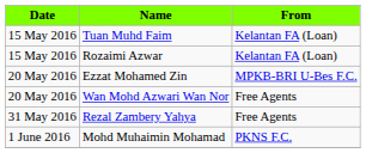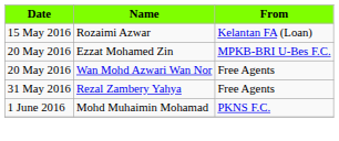- row: 15 May 2016 | Tuan Muhd Faim | Kelantan FA (Loan)
